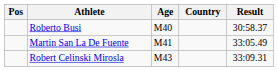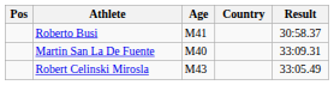Roberto Busi | Age: M40 -> M41
Martin San La De Fuente | Age: M41 -> M40
Martin San La De Fuente | Result: 33:05.49 -> 33:09.31
Robert Celinski Mirosla | Result: 33:09.31 -> 33:05.49
